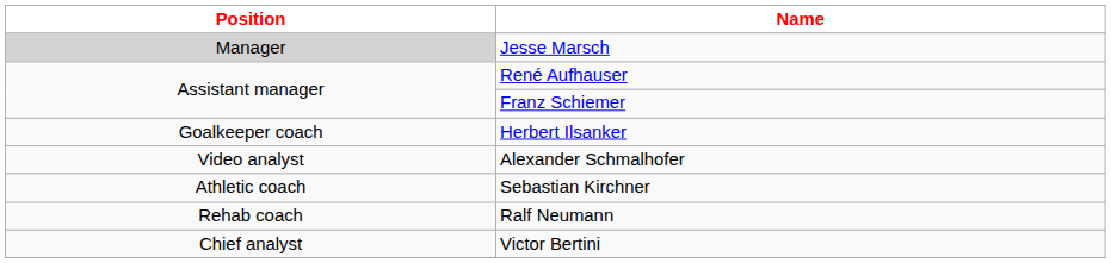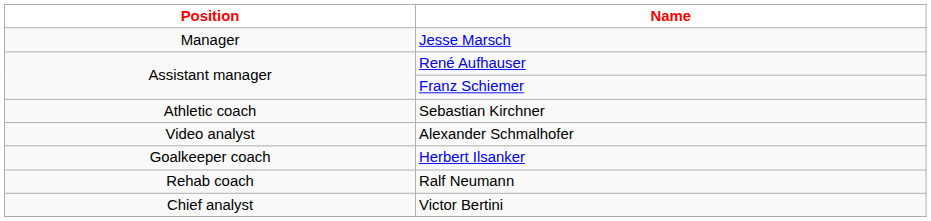Jesse Marsch | Position: lightgrey background -> no background
rows swapped: Herbert Ilsanker <-> Sebastian Kirchner
